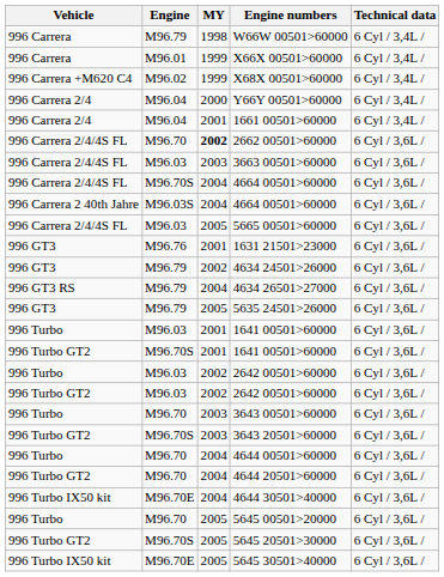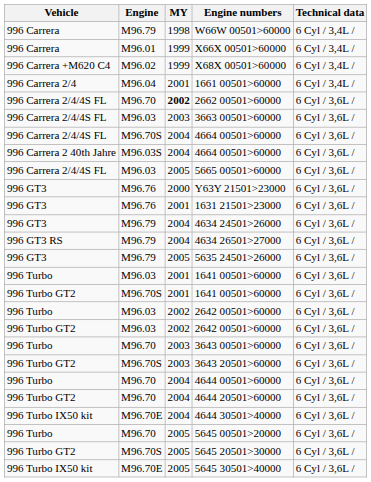- row: 996 Carrera 2/4 | M96.04 | 2000 | Y66Y 00501>60000 | 6 Cyl / 3,4L /
+ row: 996 GT3 | M96.76 | 2000 | Y63Y 21501>23000 | 6 Cyl / 3,6L /
4634 24501>26000 | MY: 2002 -> 2004
